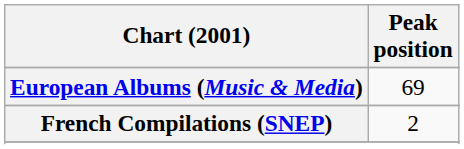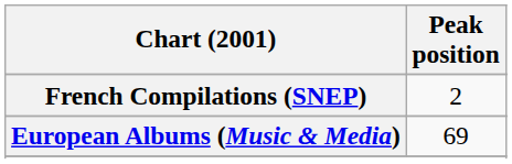rows swapped: European Albums (Music & Media) <-> French Compilations (SNEP)
